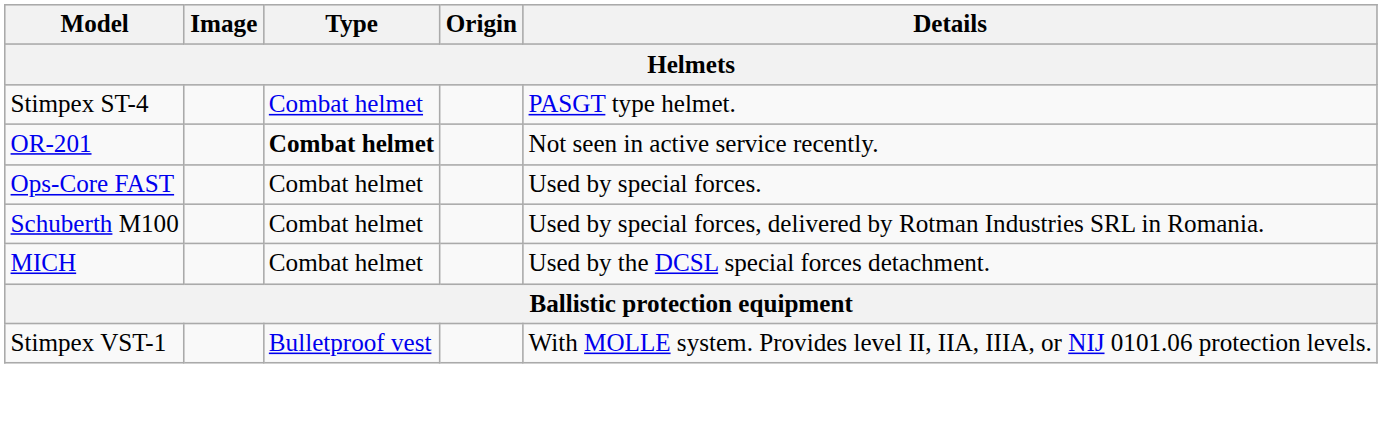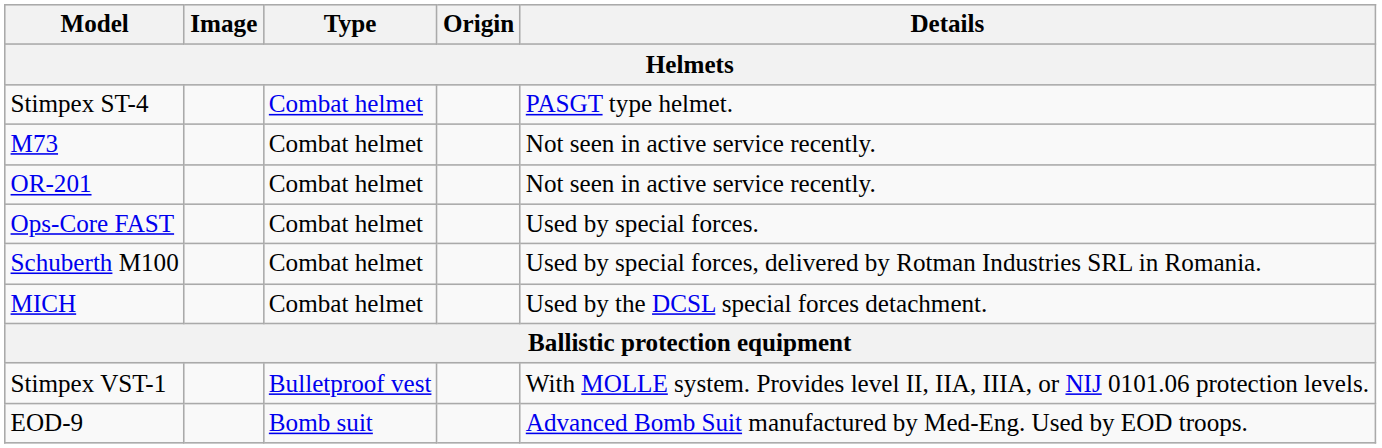+ row: M73 | Combat helmet | Not seen in active service recently.
OR-201 | Type: bold -> normal
+ row: EOD-9 | Bomb suit | Advanced Bomb Suit manufactured by Med-Eng. Used by EOD troops.
